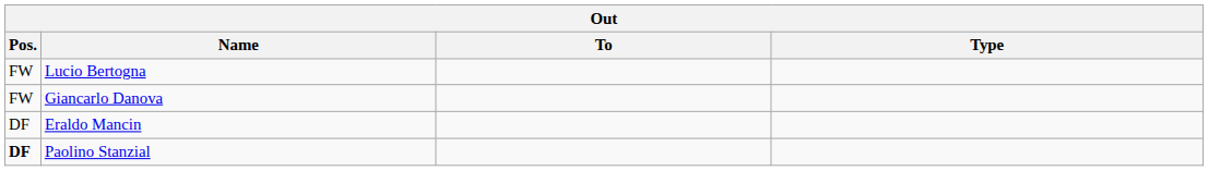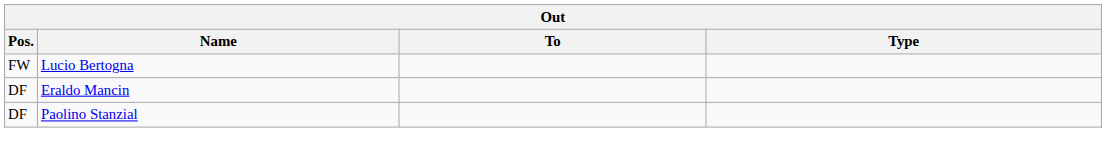- row: FW | Giancarlo Danova
Paolino Stanzial | Pos.: bold -> normal
